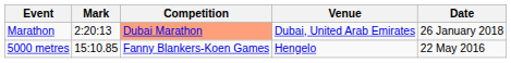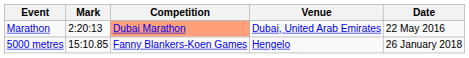Marathon | Date: 26 January 2018 -> 22 May 2016
5000 metres | Date: 22 May 2016 -> 26 January 2018
